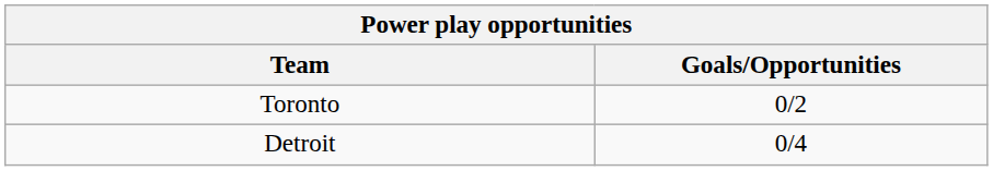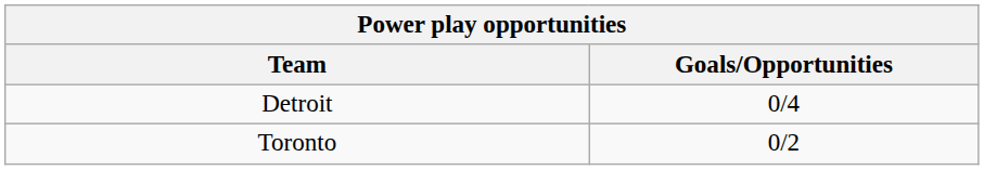rows swapped: Toronto <-> Detroit
